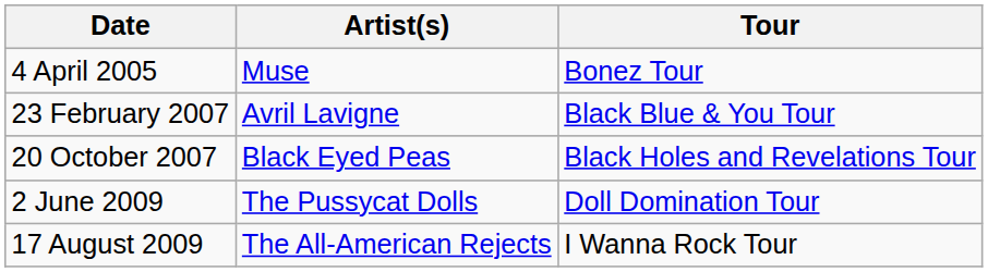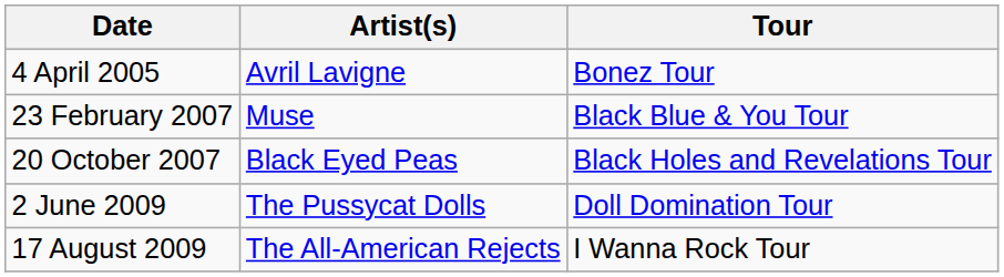4 April 2005 | Artist(s): Muse -> Avril Lavigne
23 February 2007 | Artist(s): Avril Lavigne -> Muse
